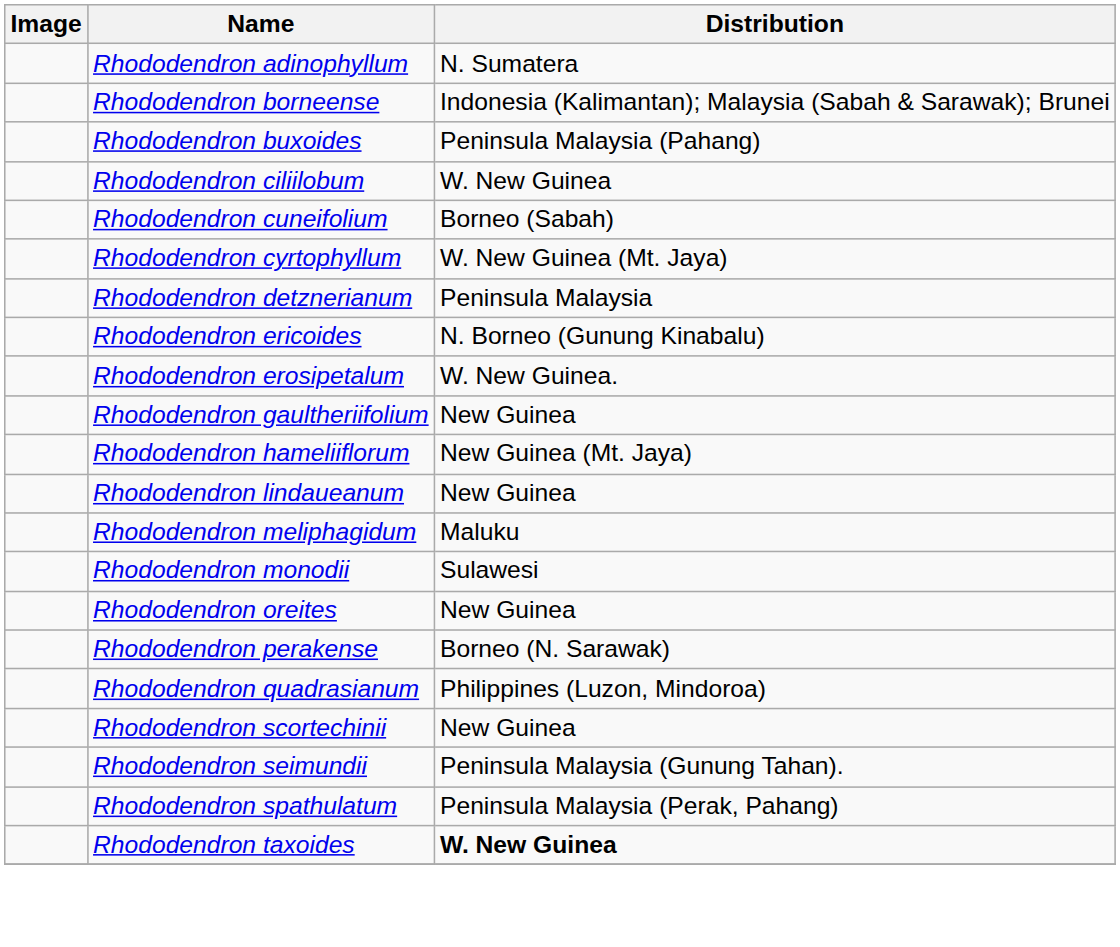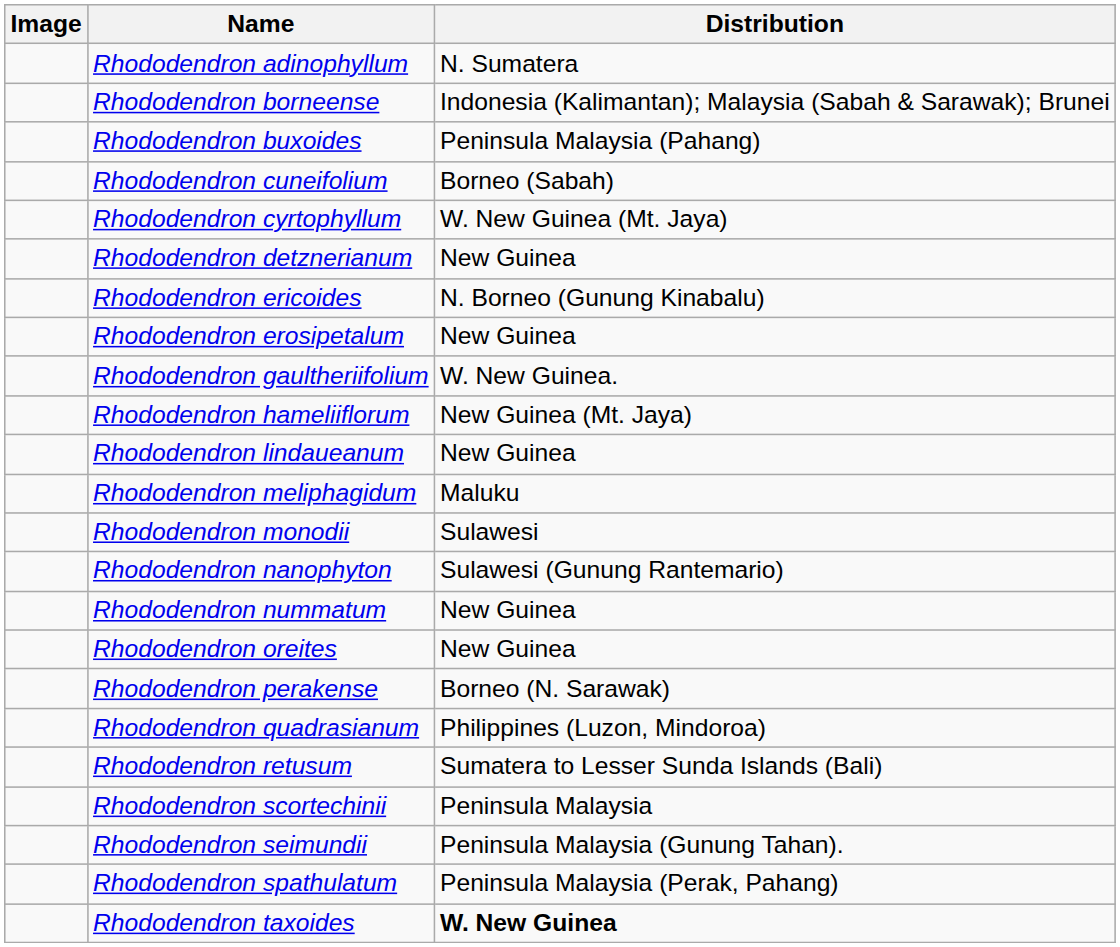- row: Rhododendron ciliilobum | W. New Guinea
Rhododendron detznerianum | Distribution: Peninsula Malaysia -> New Guinea
Rhododendron erosipetalum | Distribution: W. New Guinea. -> New Guinea
Rhododendron gaultheriifolium | Distribution: New Guinea -> W. New Guinea.
+ row: Rhododendron nanophyton | Sulawesi (Gunung Rantemario)
+ row: Rhododendron nummatum | New Guinea
+ row: Rhododendron retusum | Sumatera to Lesser Sunda Islands (Bali)
Rhododendron scortechinii | Distribution: New Guinea -> Peninsula Malaysia
